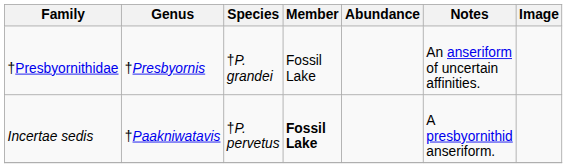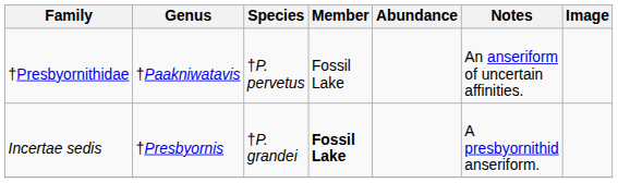†Presbyornithidae | Genus: †Presbyornis -> †Paakniwatavis
†Presbyornithidae | Species: †P. grandei -> †P. pervetus
Incertae sedis | Genus: †Paakniwatavis -> †Presbyornis
Incertae sedis | Species: †P. pervetus -> †P. grandei
